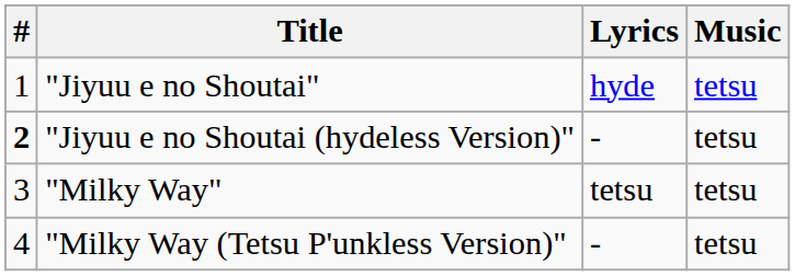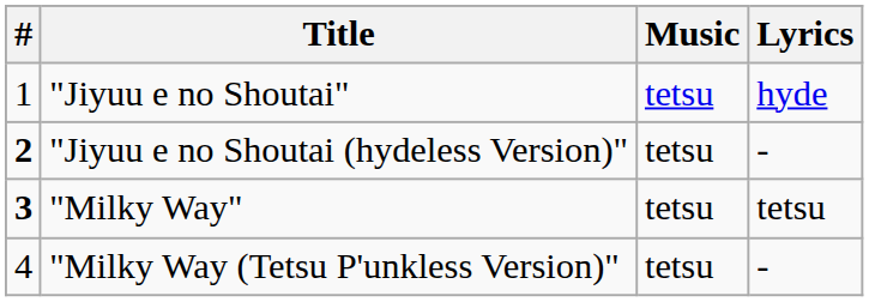columns swapped: Lyrics <-> Music
"Milky Way" | #: normal -> bold
